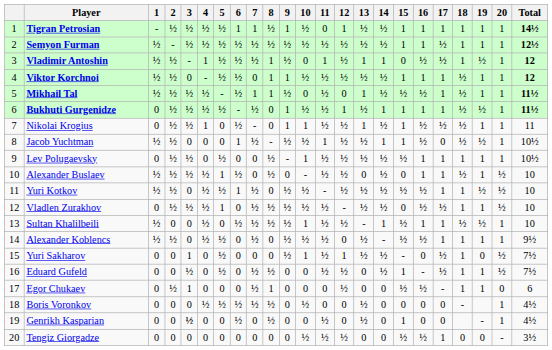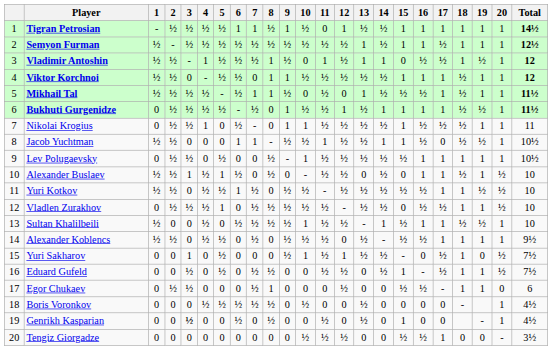Semyon Furman | 13: ½ -> 1
Nikolai Krogius | 13: 1 -> ½
Jacob Yuchtman | 7: ½ -> 1
Alexander Buslaev | 3: ½ -> 1
Egor Chukaev | 3: 1 -> ½
